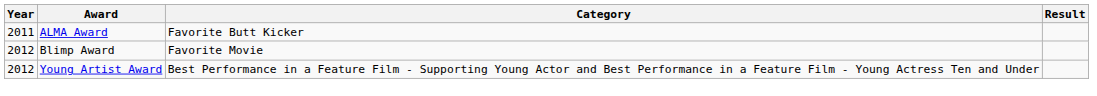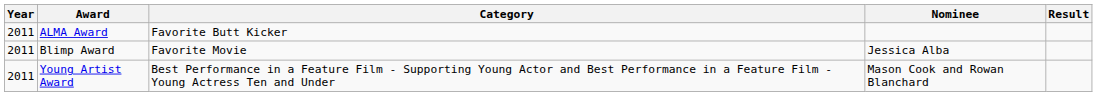+ column: Nominee | Jessica Alba | Mason Cook and Rowan Blanchard
Blimp Award | Year: 2012 -> 2011
Young Artist Award | Year: 2012 -> 2011
